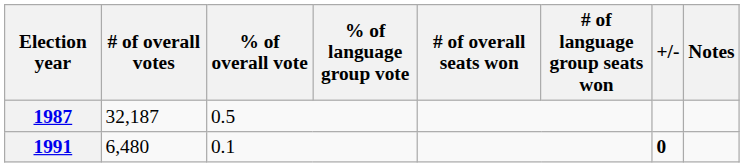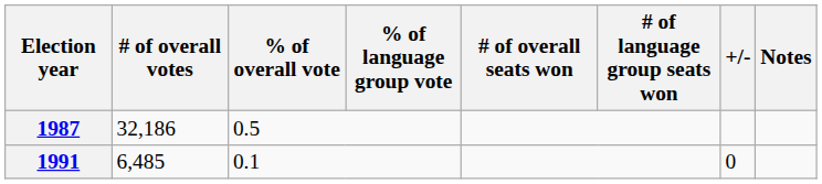1987 | # of overall votes: 32,187 -> 32,186
1991 | # of overall votes: 6,480 -> 6,485
1991 | +/-: bold -> normal
